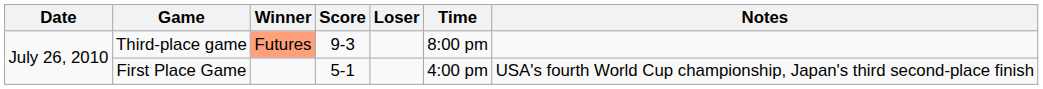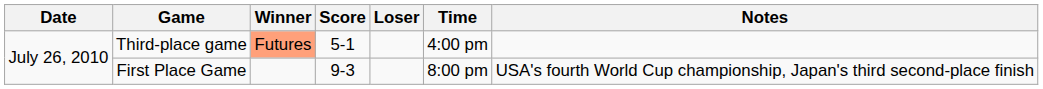Third-place game | Score: 9-3 -> 5-1
Third-place game | Time: 8:00 pm -> 4:00 pm
First Place Game | Score: 5-1 -> 9-3
First Place Game | Time: 4:00 pm -> 8:00 pm
